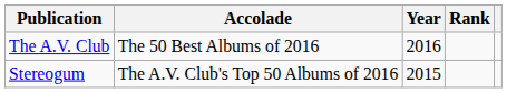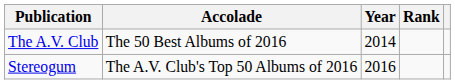The A.V. Club | Year: 2016 -> 2014
Stereogum | Year: 2015 -> 2016
